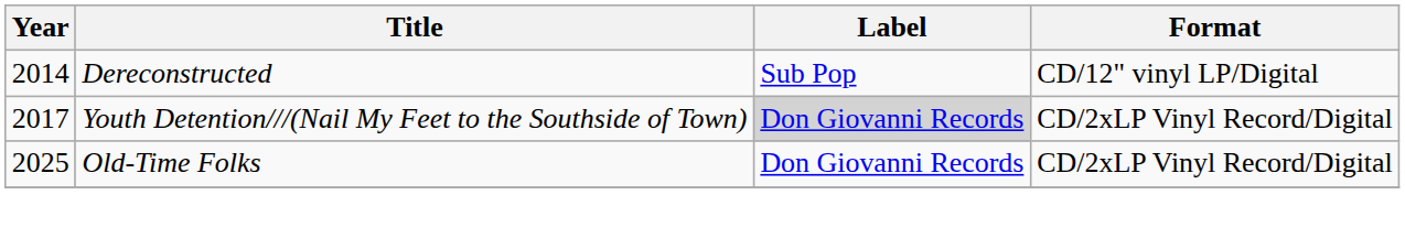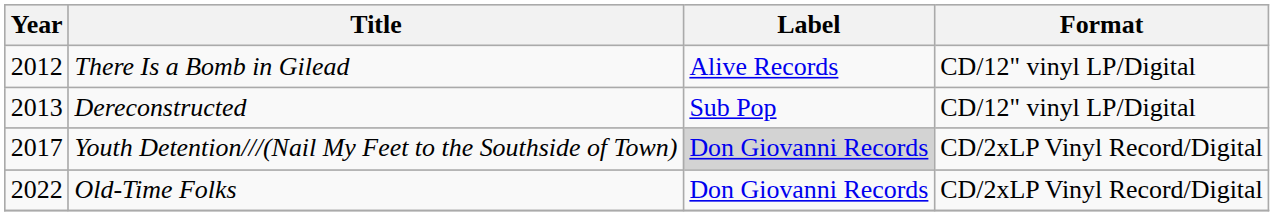+ row: 2012 | There Is a Bomb in Gilead | Alive Records | CD/12" vinyl LP/Digital
Dereconstructed | Year: 2014 -> 2013
Old-Time Folks | Year: 2025 -> 2022
